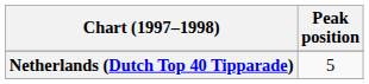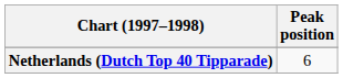Netherlands (Dutch Top 40 Tipparade) | Peak position: 5 -> 6
